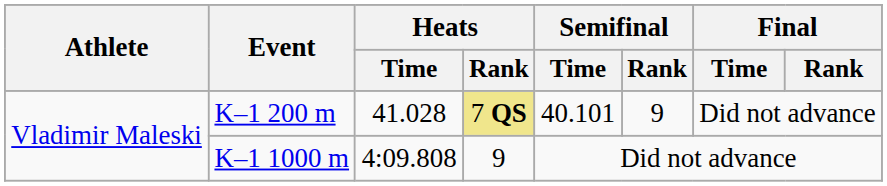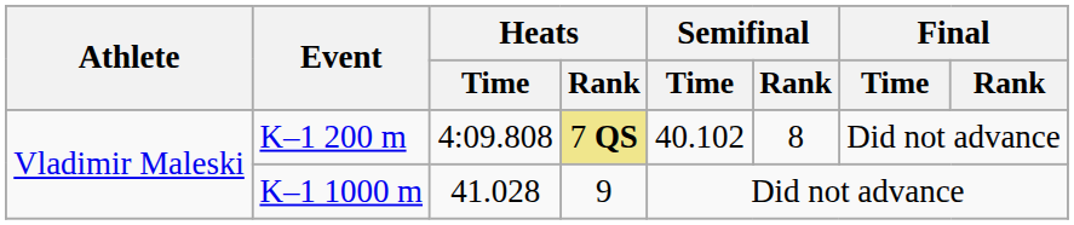K–1 200 m | Heats / Time: 41.028 -> 4:09.808
K–1 200 m | Semifinal / Time: 40.101 -> 40.102
K–1 200 m | Semifinal / Rank: 9 -> 8
K–1 1000 m | Heats / Time: 4:09.808 -> 41.028
